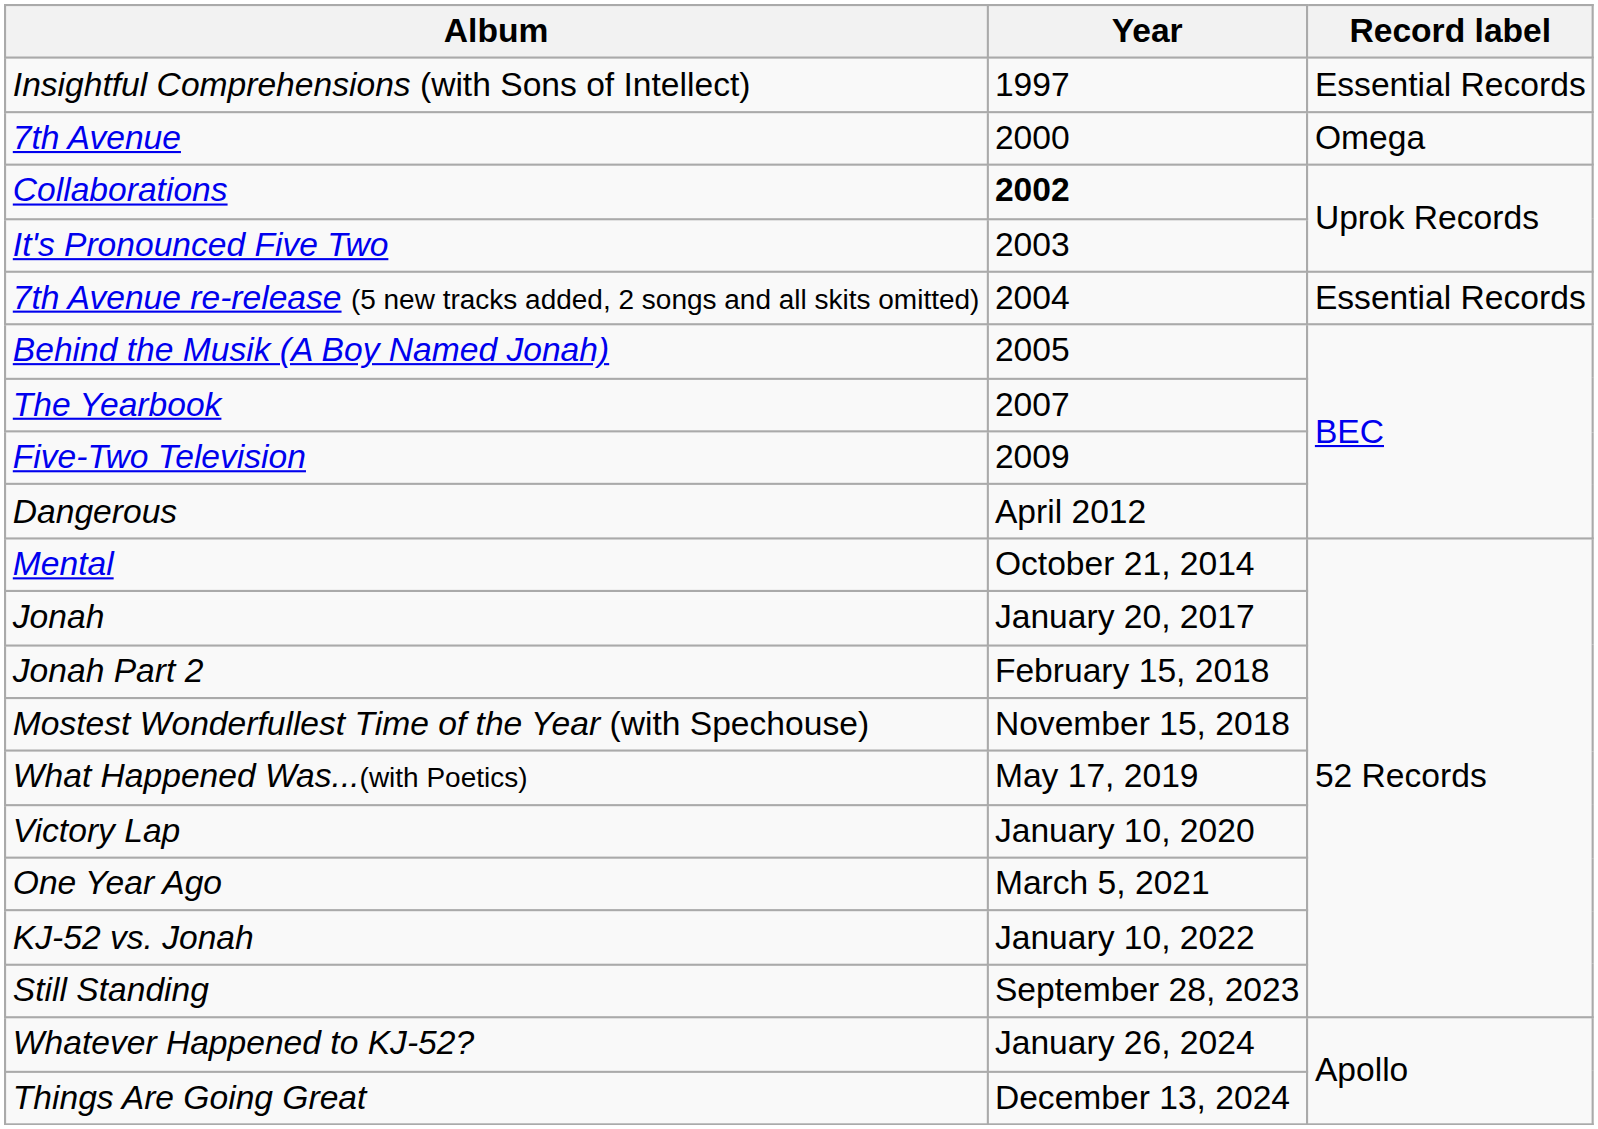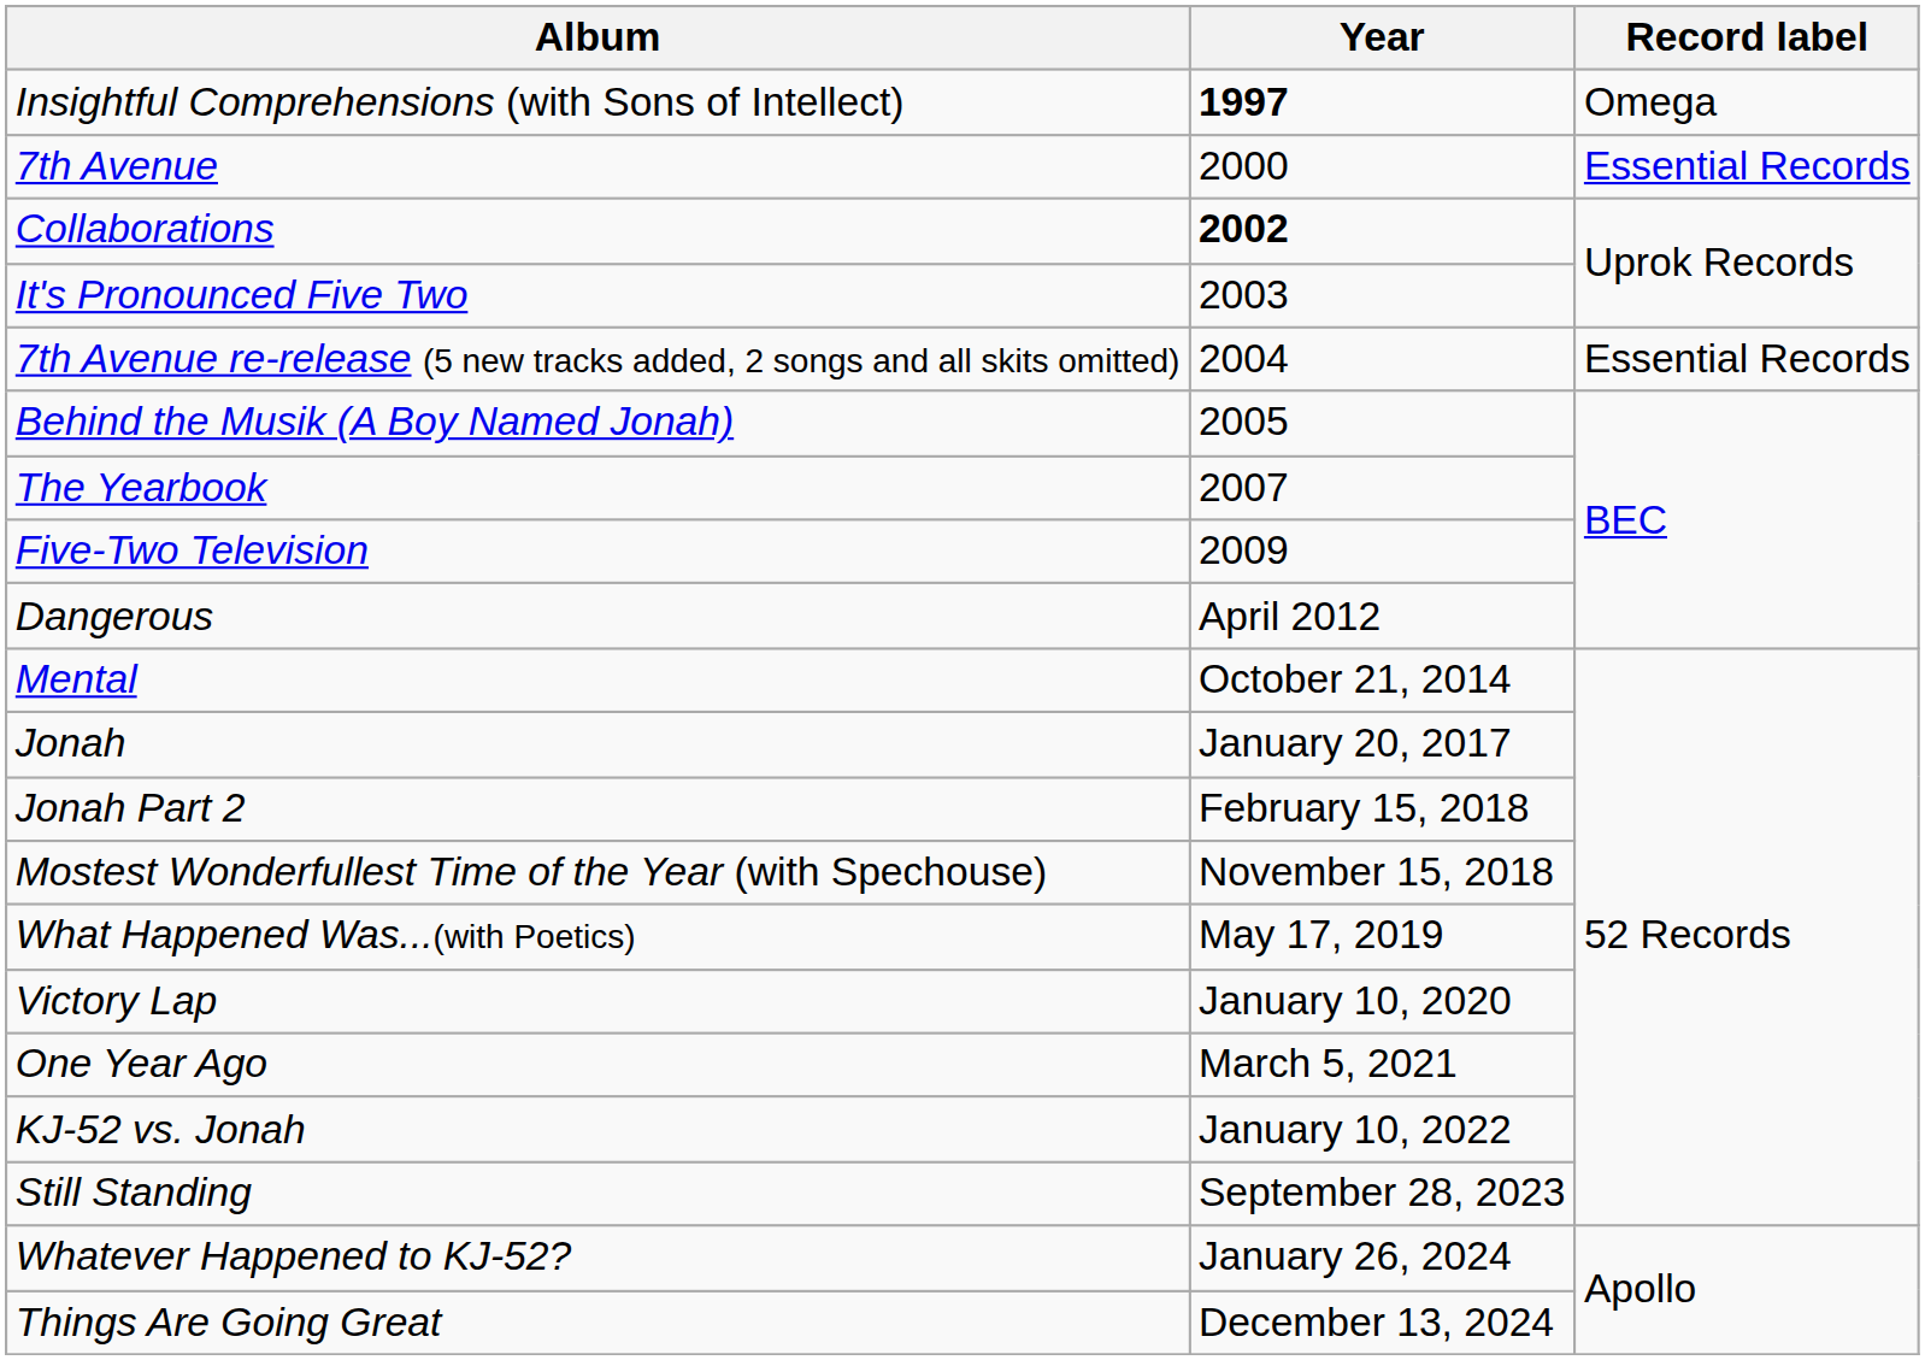Insightful Comprehensions (with Sons of Intellect) | Year: normal -> bold
Insightful Comprehensions (with Sons of Intellect) | Record label: Essential Records -> Omega
7th Avenue | Record label: Omega -> Essential Records
